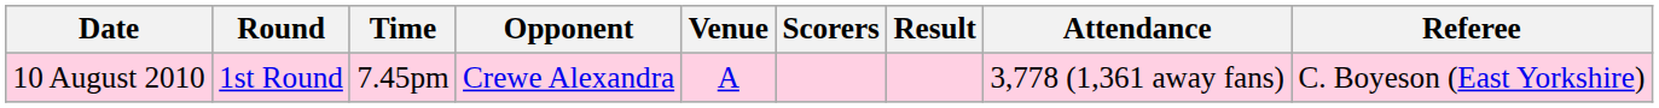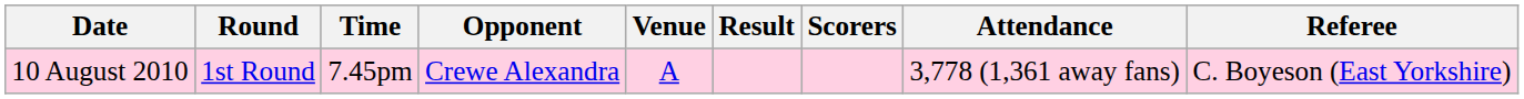columns swapped: Result <-> Scorers
